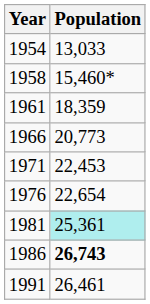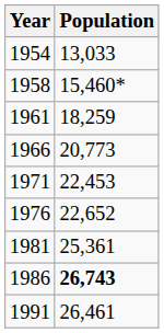1961 | Population: 18,359 -> 18,259
1976 | Population: 22,654 -> 22,652
1981 | Population: paleturquoise background -> no background
